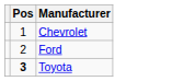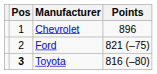+ column: Points | 896 | 821 (–75) | 816 (–80)
